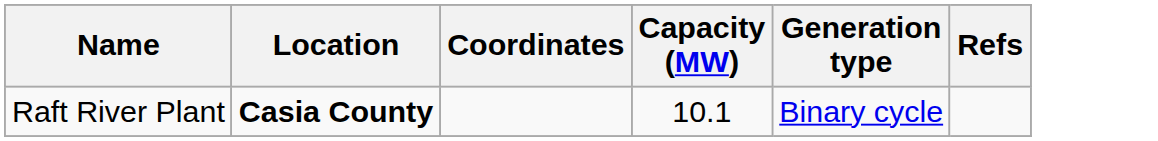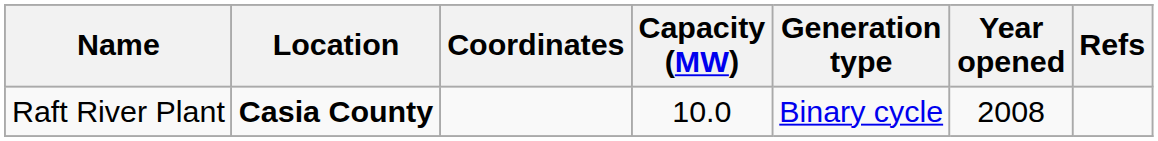+ column: Year opened | 2008
Raft River Plant | Capacity (MW): 10.1 -> 10.0
